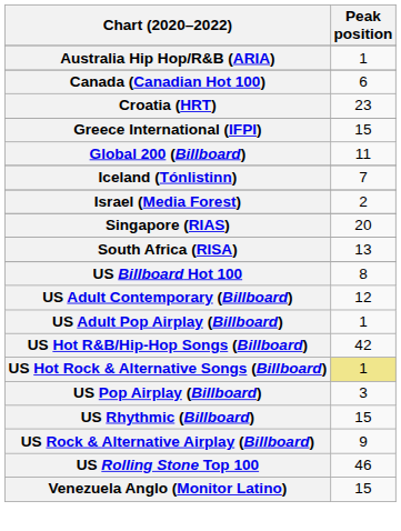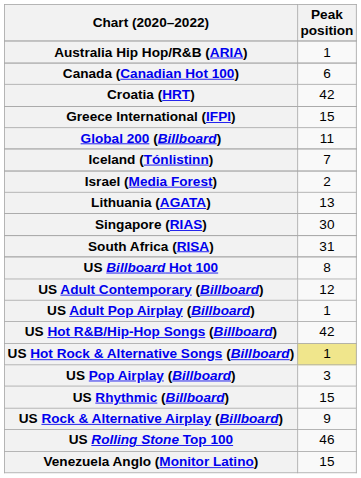Croatia (HRT) | Peak position: 23 -> 42
+ row: Lithuania (AGATA) | 13
Singapore (RIAS) | Peak position: 20 -> 30
South Africa (RISA) | Peak position: 13 -> 31
